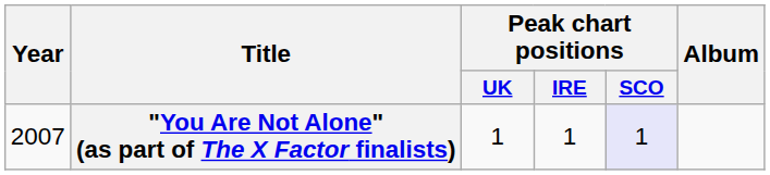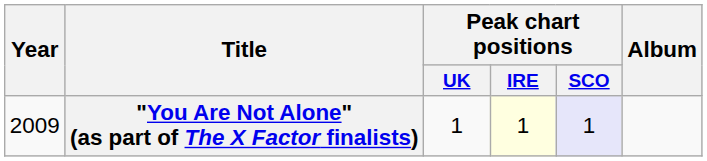"You Are Not Alone" (as part of The X Factor finalists) | Year: 2007 -> 2009
"You Are Not Alone" (as part of The X Factor finalists) | Peak chart positions / IRE: no background -> lightyellow background
